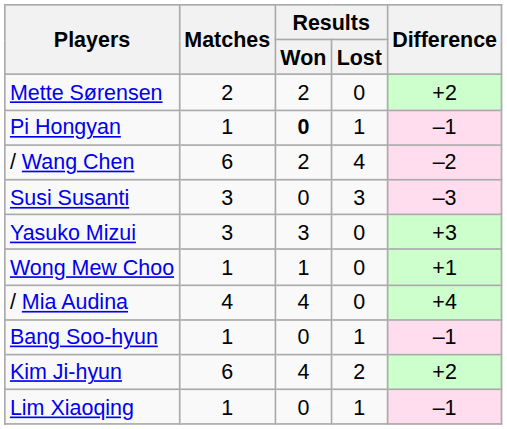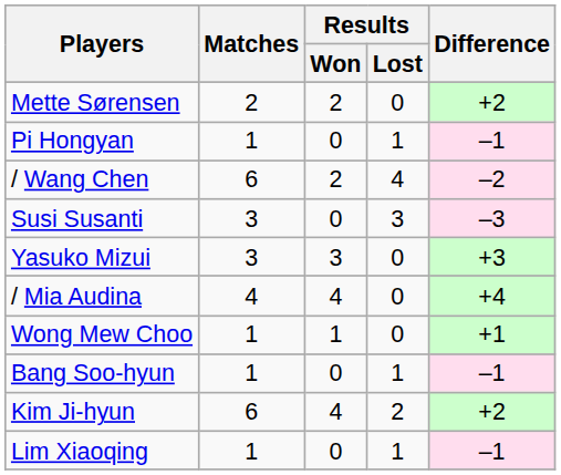Pi Hongyan | Results / Won: bold -> normal
rows swapped: Wong Mew Choo <-> / Mia Audina
